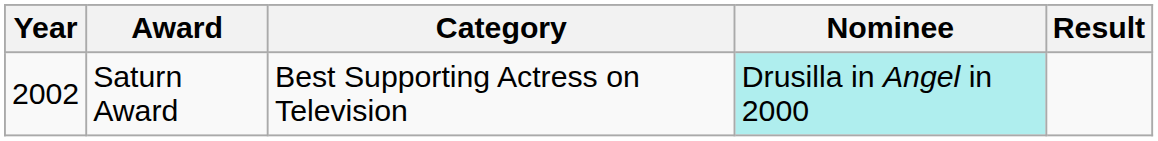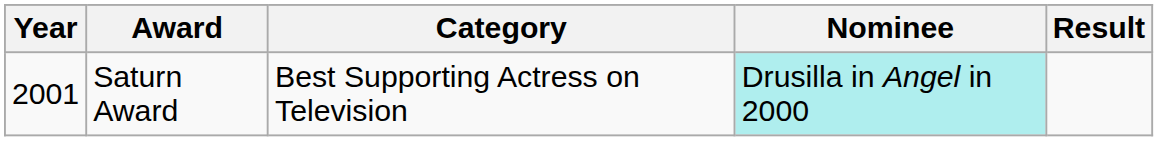Saturn Award | Year: 2002 -> 2001
